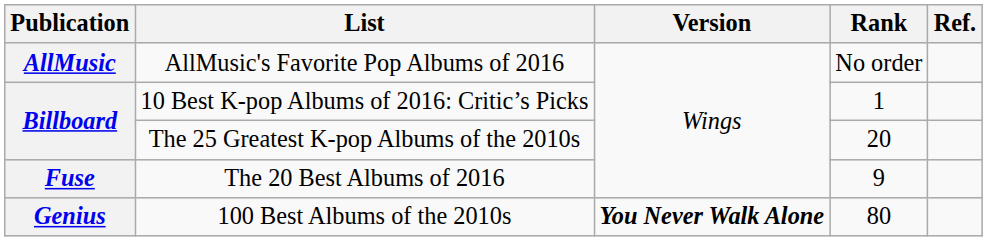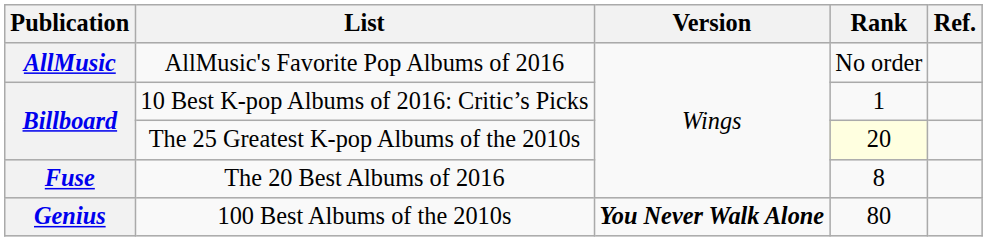The 25 Greatest K-pop Albums of the 2010s | Rank: no background -> lightyellow background
The 20 Best Albums of 2016 | Rank: 9 -> 8
